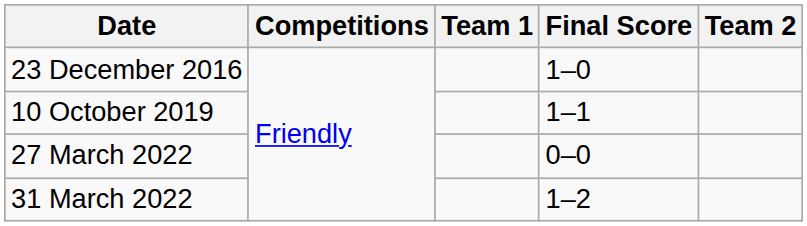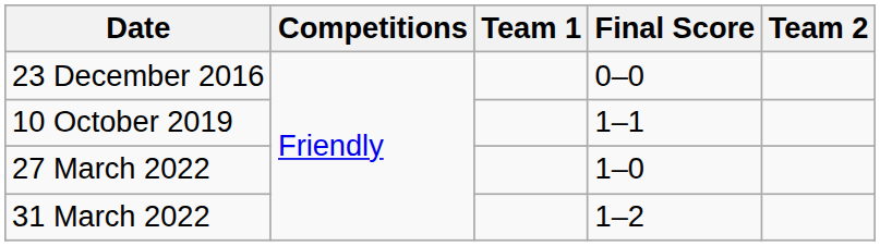23 December 2016 | Final Score: 1–0 -> 0–0
27 March 2022 | Final Score: 0–0 -> 1–0
